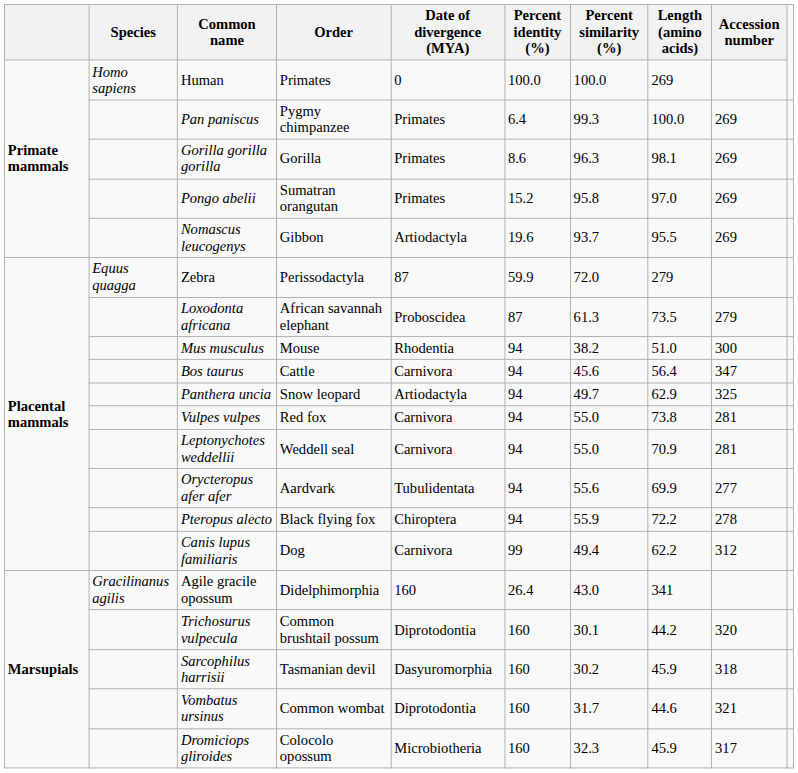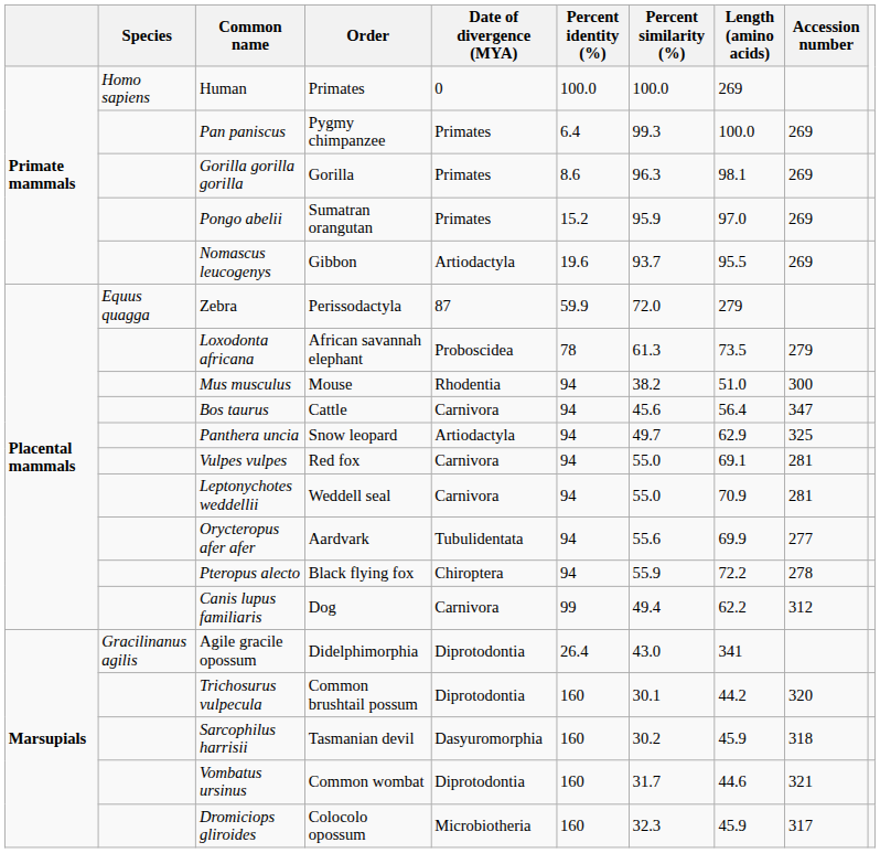Pongo abelii | Percent similarity (%): 95.8 -> 95.9
Loxodonta africana | Percent identity (%): 87 -> 78
Vulpes vulpes | Length (amino acids): 73.8 -> 69.1
Agile gracile opossum | Date of divergence (MYA): 160 -> Diprotodontia
